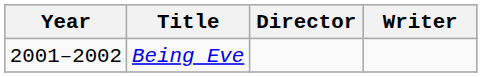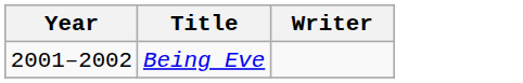- column: Director
